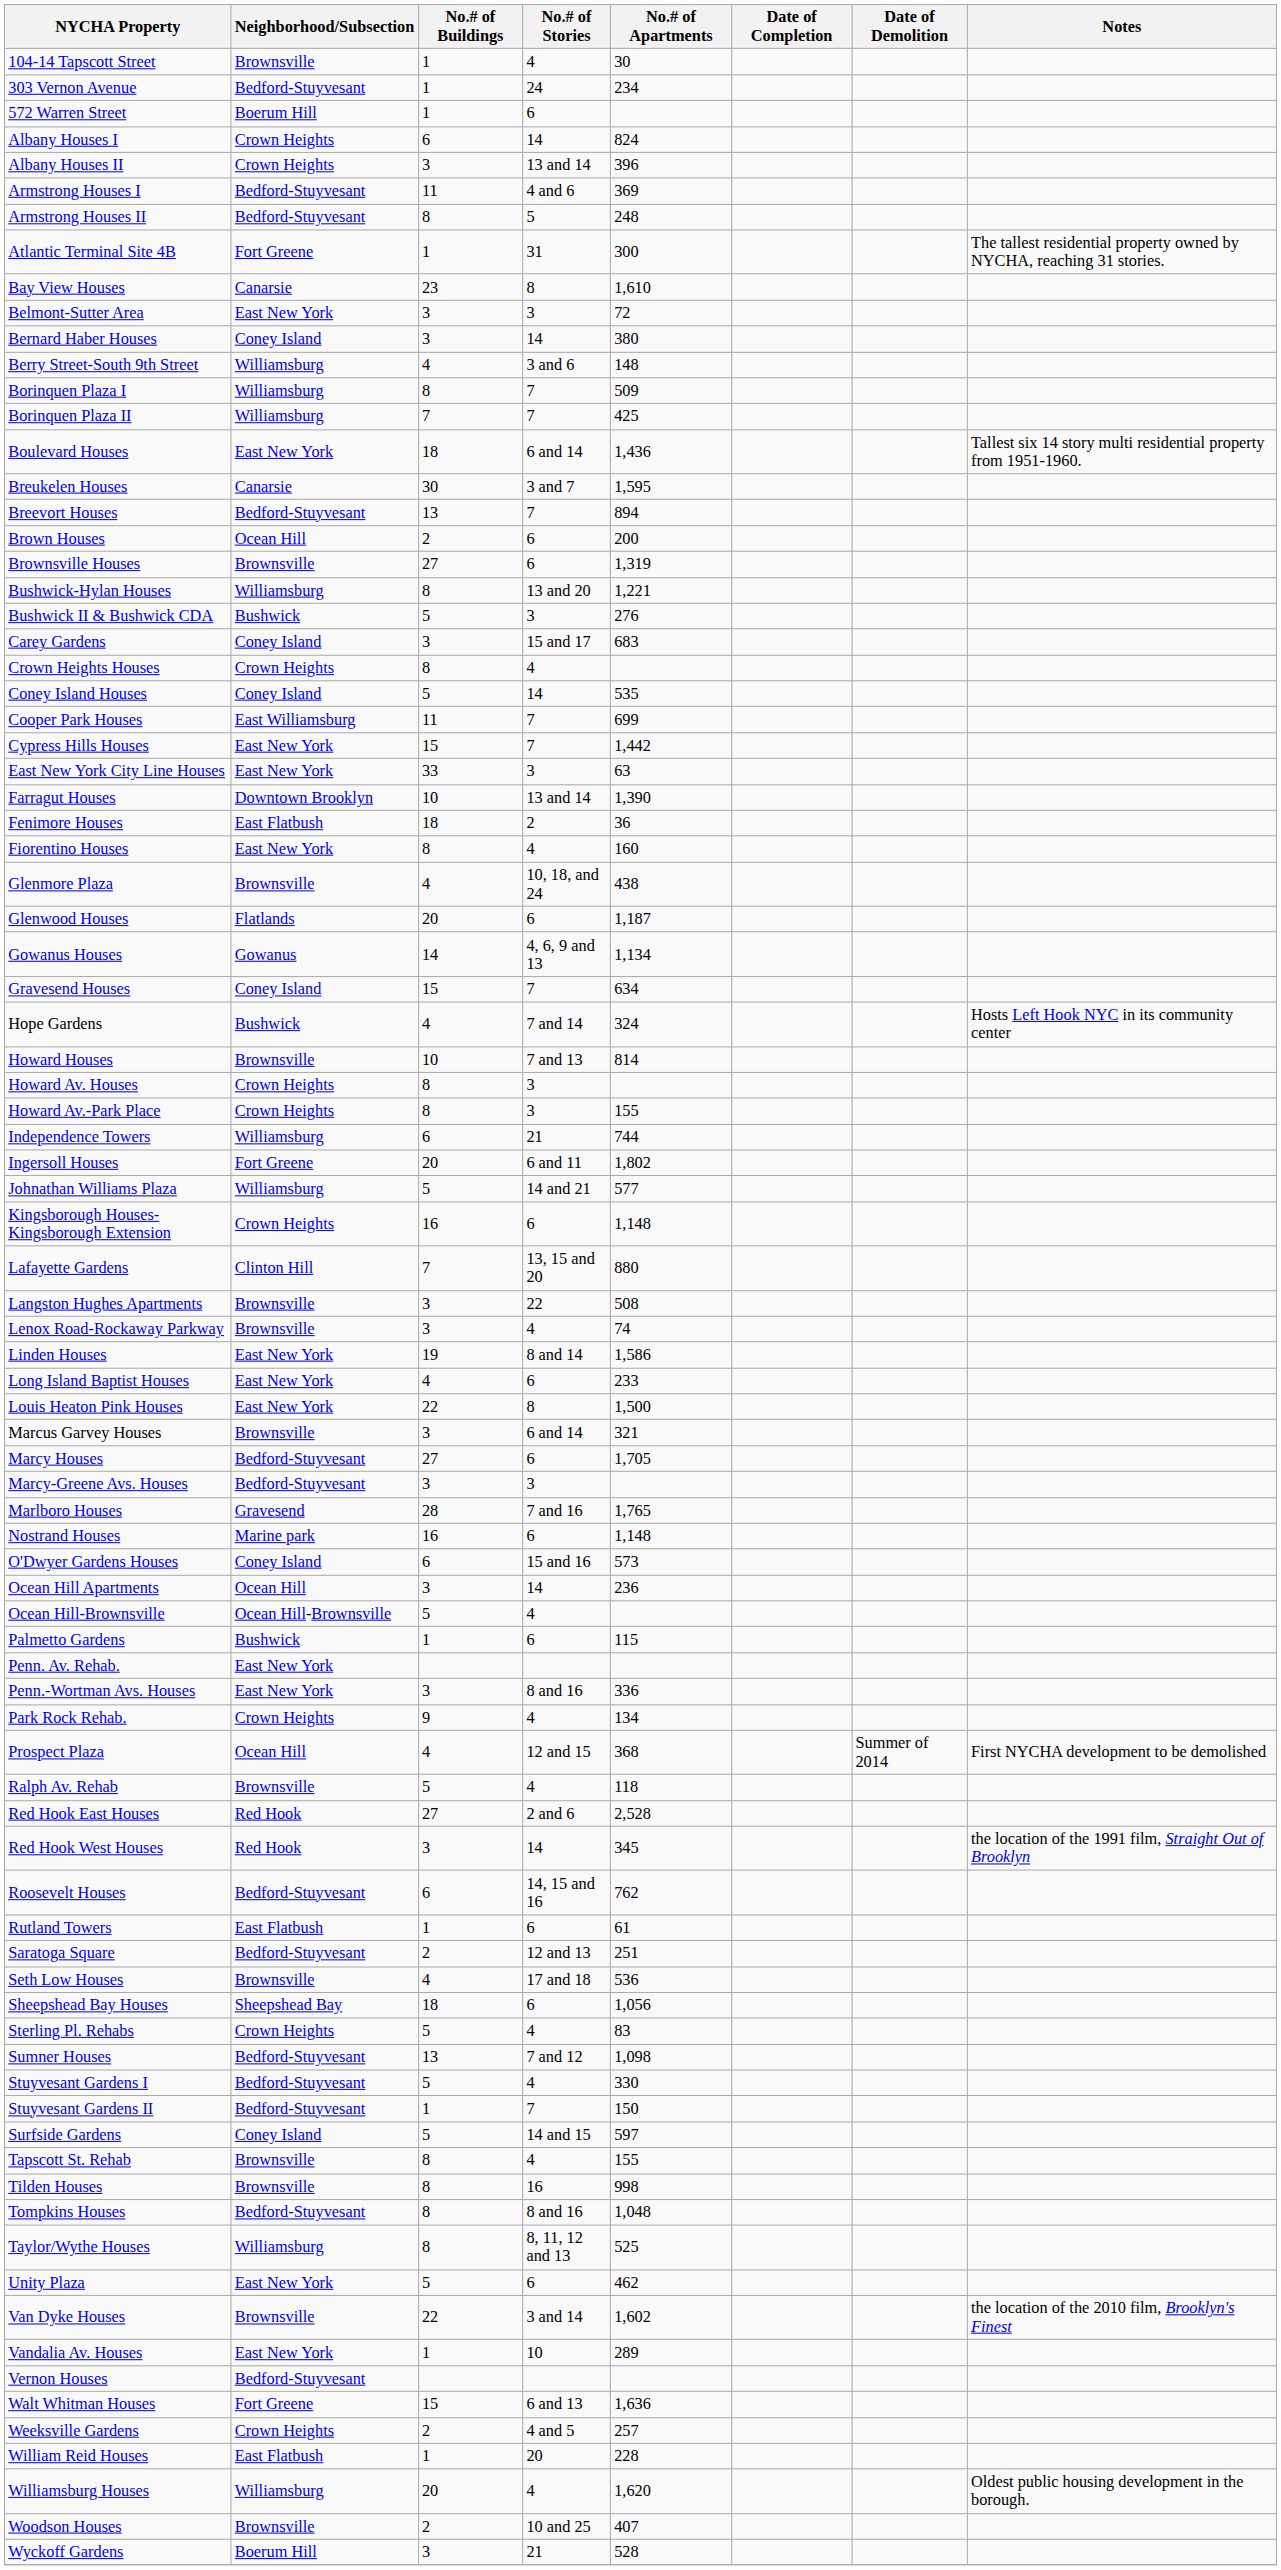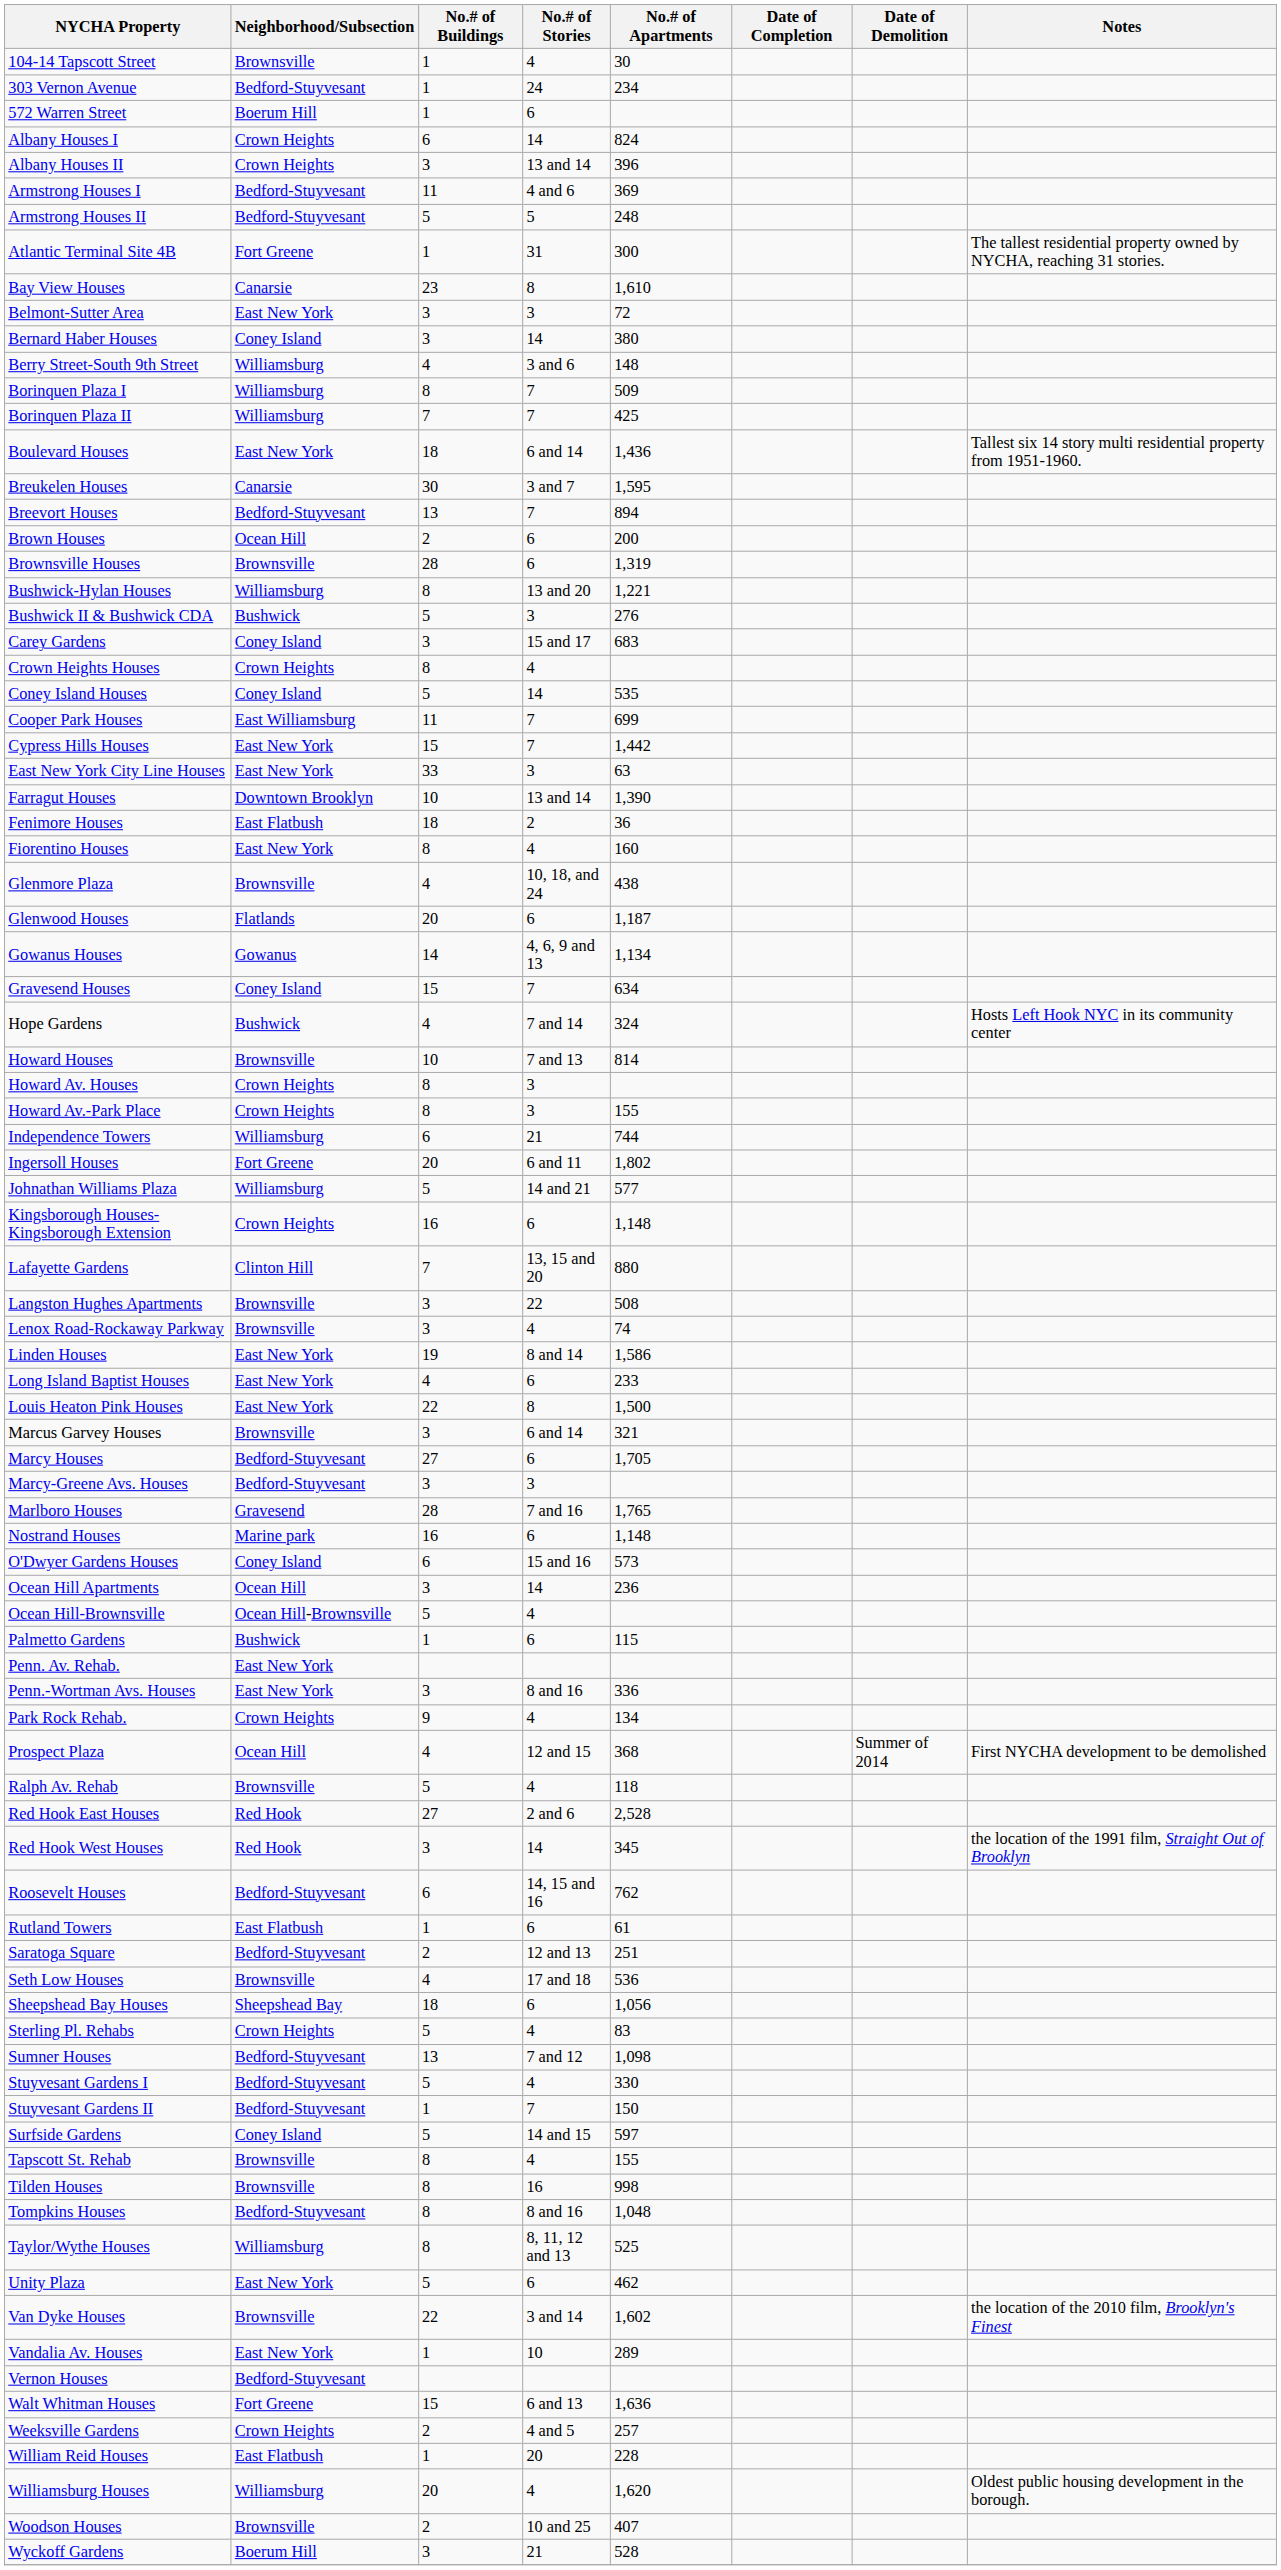Armstrong Houses II | No.# of Buildings: 8 -> 5
Brownsville Houses | No.# of Buildings: 27 -> 28
